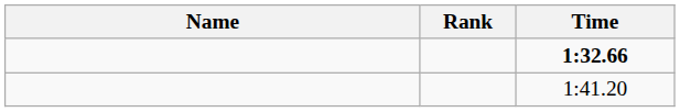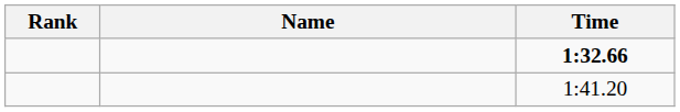columns swapped: Rank <-> Name
